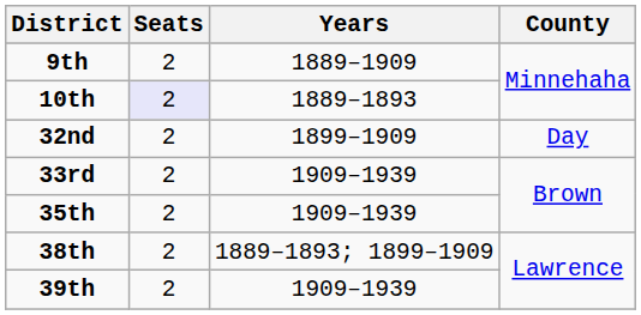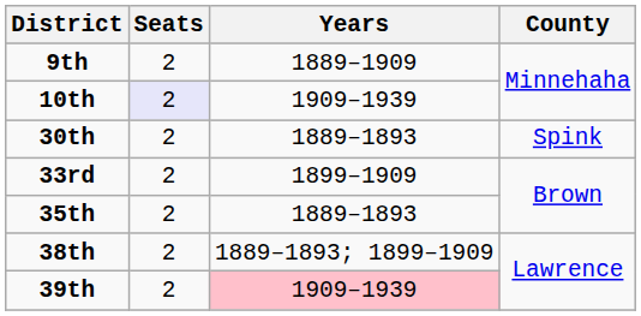10th | Years: 1889–1893 -> 1909–1939
+ row: 30th | 2 | 1889–1893 | Spink
- row: 32nd | 2 | 1899–1909 | Day
33rd | Years: 1909–1939 -> 1899–1909
35th | Years: 1909–1939 -> 1889–1893
39th | Years: no background -> pink background
